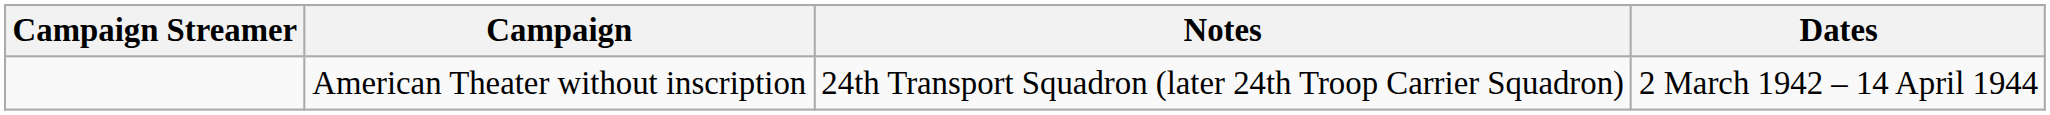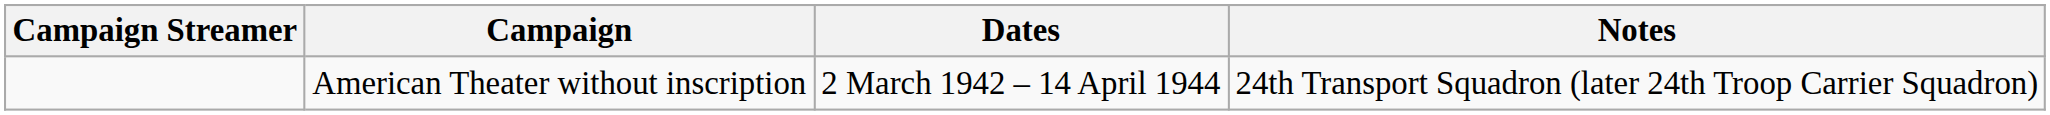columns swapped: Dates <-> Notes
